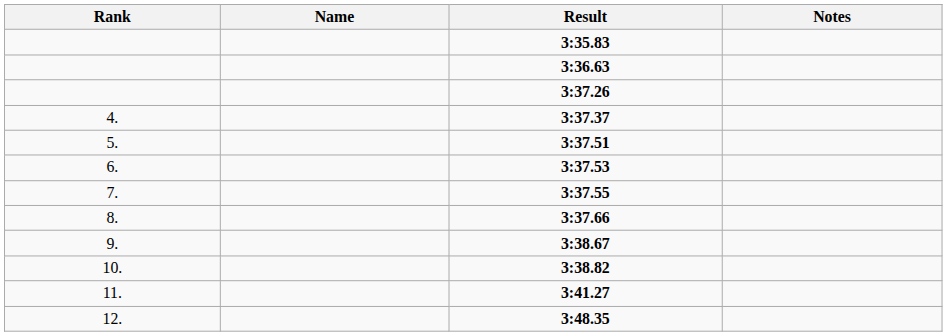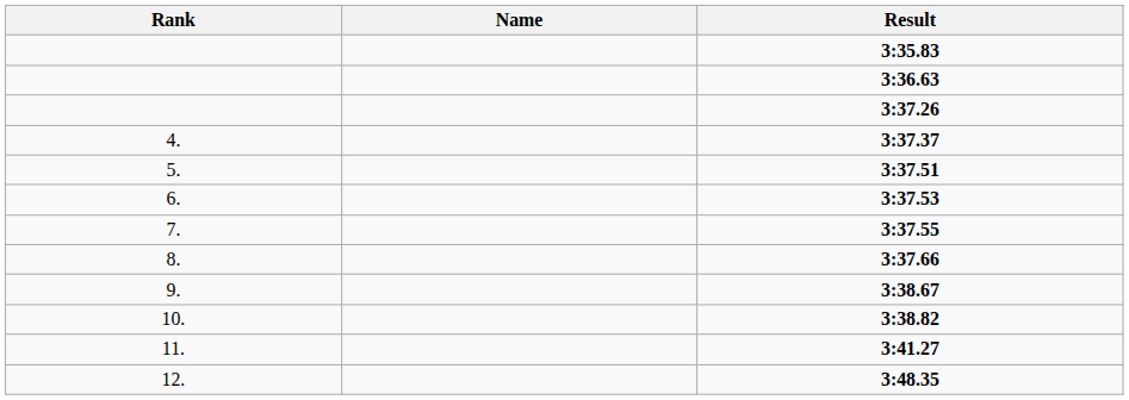- column: Notes
